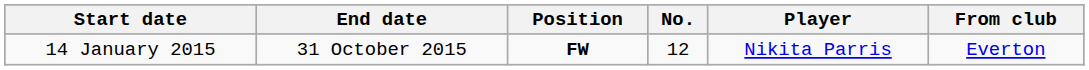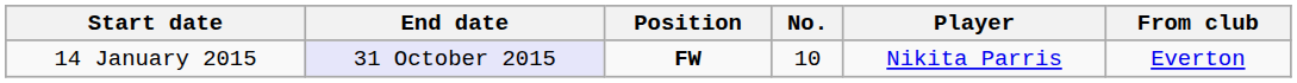14 January 2015 | End date: no background -> lavender background
14 January 2015 | No.: 12 -> 10
